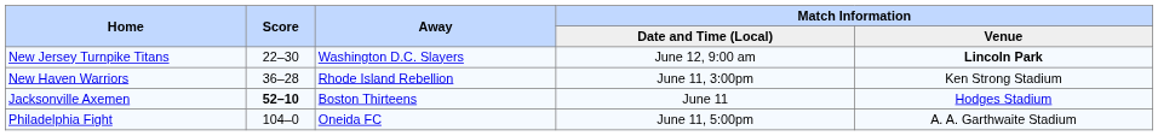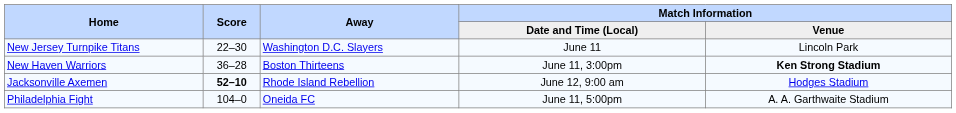New Jersey Turnpike Titans | Match Information / Date and Time (Local): June 12, 9:00 am -> June 11
New Jersey Turnpike Titans | Match Information / Venue: bold -> normal
New Haven Warriors | Away: Rhode Island Rebellion -> Boston Thirteens
New Haven Warriors | Match Information / Venue: normal -> bold
Jacksonville Axemen | Away: Boston Thirteens -> Rhode Island Rebellion
Jacksonville Axemen | Match Information / Date and Time (Local): June 11 -> June 12, 9:00 am
